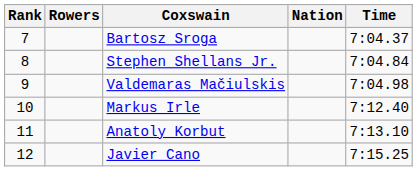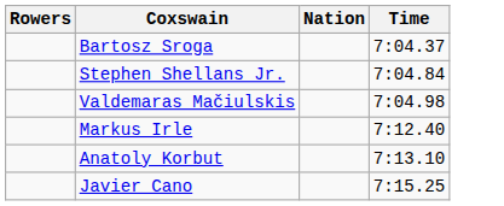- column: Rank | 7 | 8 | 9 | 10 | 11 | 12
